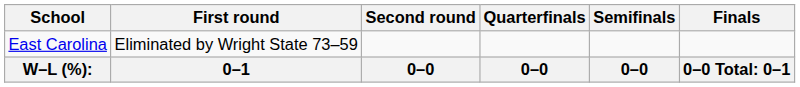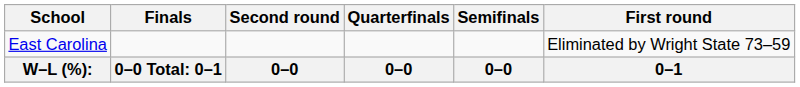columns swapped: First round <-> Finals
